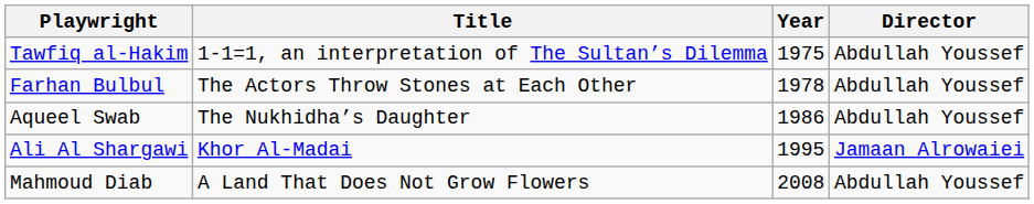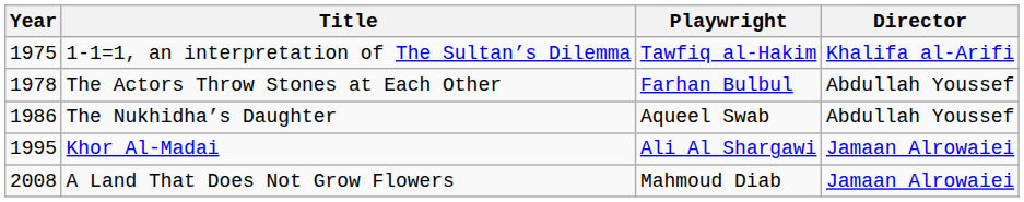columns swapped: Year <-> Playwright
1-1=1, an interpretation of The Sultan’s Dilemma | Director: Abdullah Youssef -> Khalifa al-Arifi
A Land That Does Not Grow Flowers | Director: Abdullah Youssef -> Jamaan Alrowaiei
